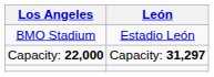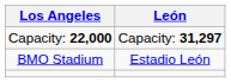rows swapped: BMO Stadium <-> Capacity: 22,000
